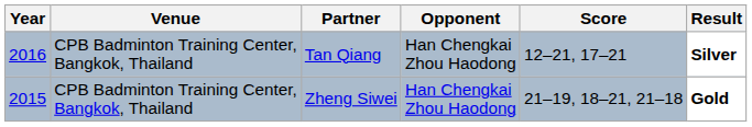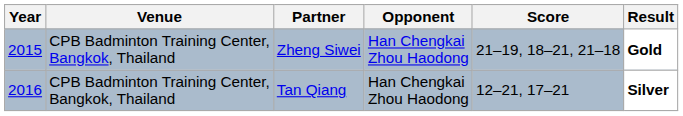rows swapped: Zheng Siwei <-> Tan Qiang
